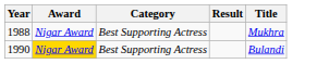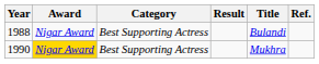+ column: Ref.
1988 | Title: Mukhra -> Bulandi
1990 | Title: Bulandi -> Mukhra
